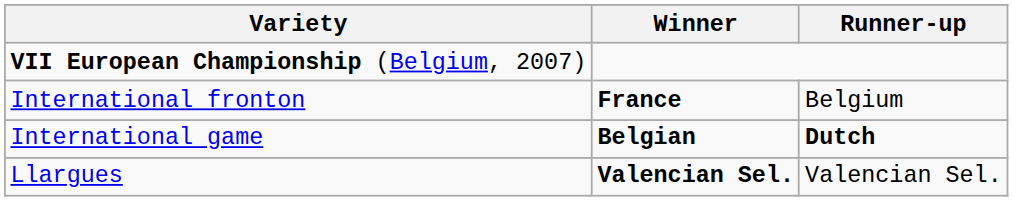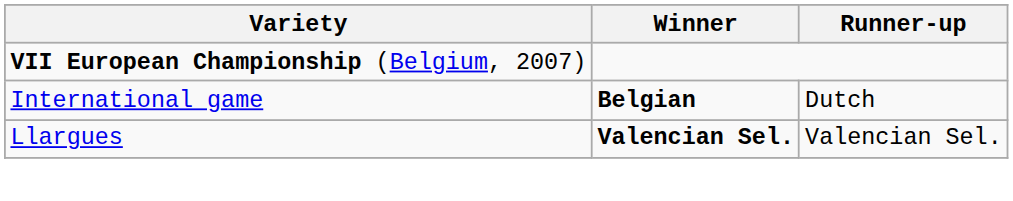- row: International fronton | France | Belgium
International game | Runner-up: bold -> normal
